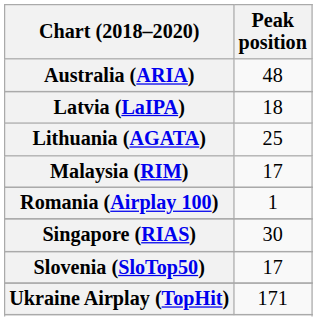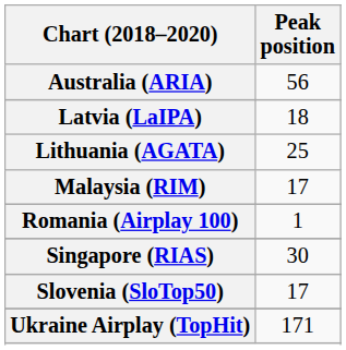Australia (ARIA) | Peak position: 48 -> 56
